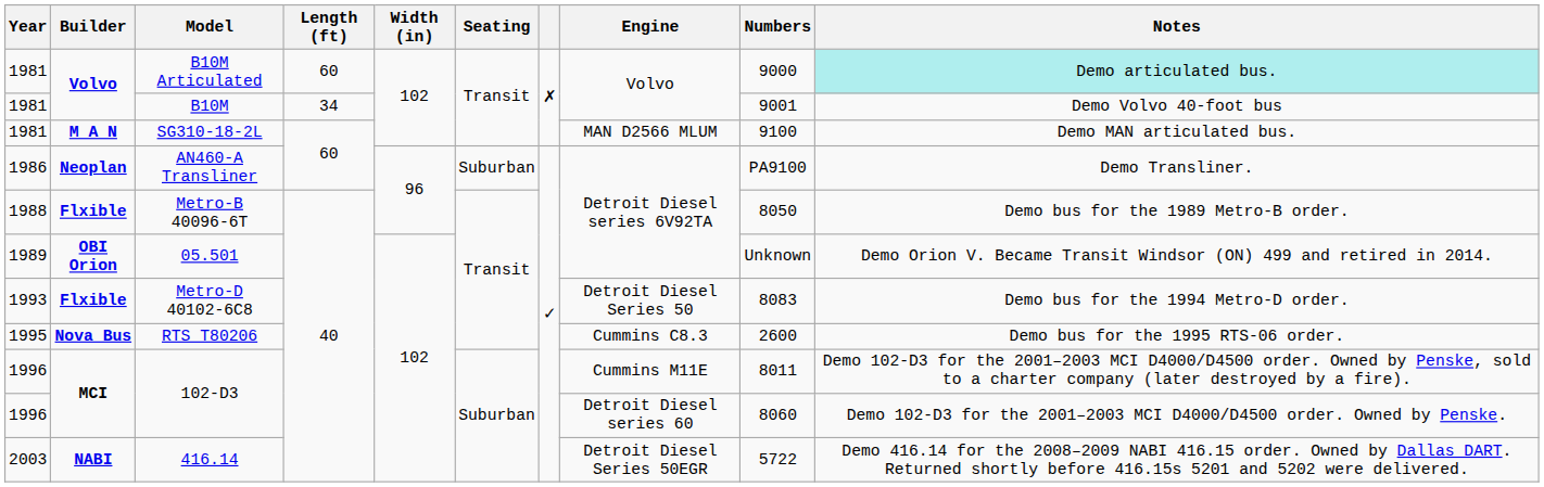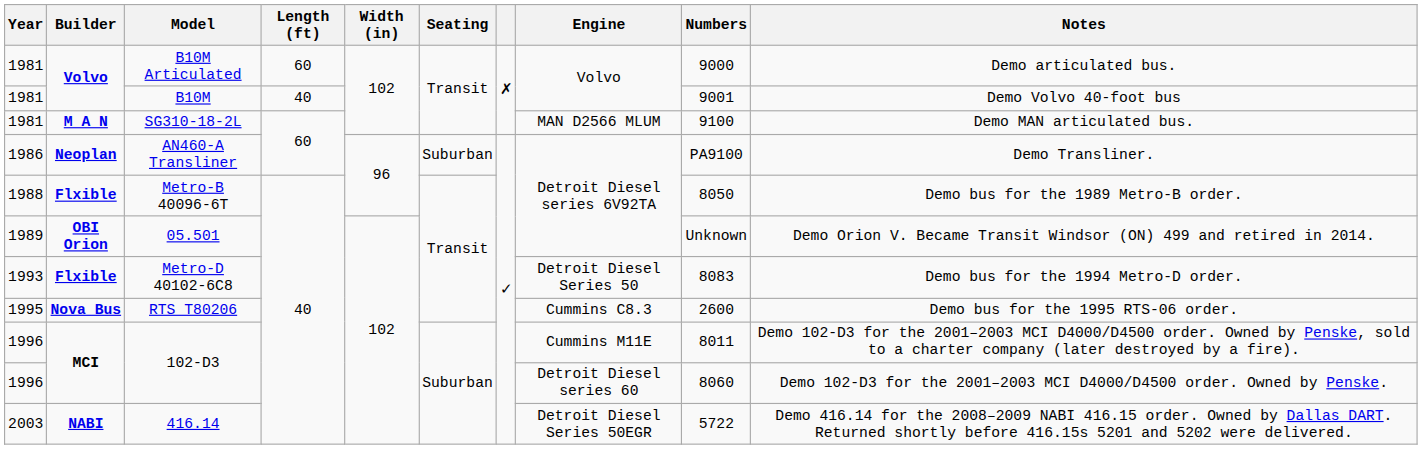B10M Articulated | Notes: paleturquoise background -> no background
B10M | Length (ft): 34 -> 40
